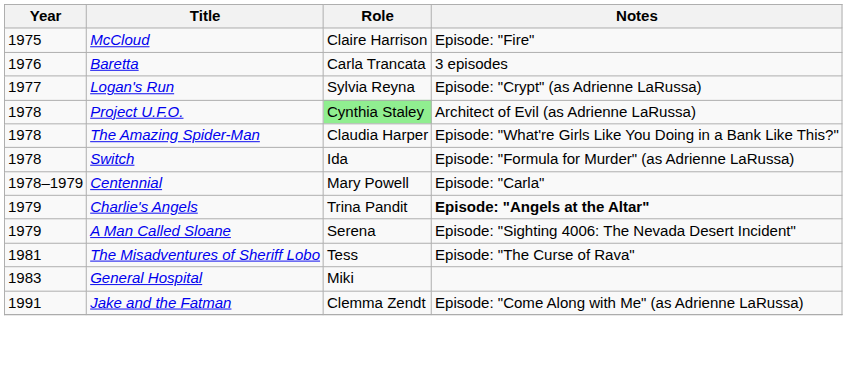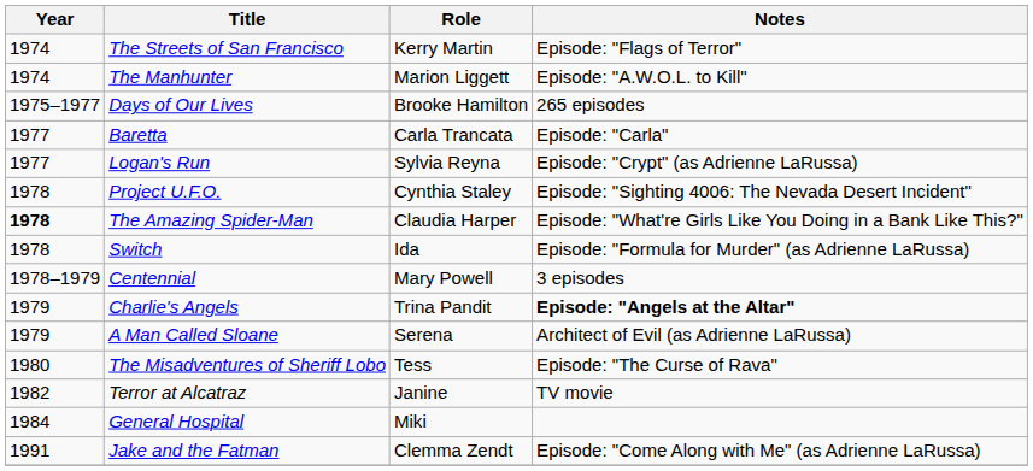+ row: 1974 | The Streets of San Francisco | Kerry Martin | Episode: "Flags of Terror"
+ row: 1974 | The Manhunter | Marion Liggett | Episode: "A.W.O.L. to Kill"
- row: 1975 | McCloud | Claire Harrison | Episode: "Fire"
+ row: 1975–1977 | Days of Our Lives | Brooke Hamilton | 265 episodes
Baretta | Year: 1976 -> 1977
Baretta | Notes: 3 episodes -> Episode: "Carla"
Project U.F.O. | Role: lightgreen background -> no background
Project U.F.O. | Notes: Architect of Evil (as Adrienne LaRussa) -> Episode: "Sighting 4006: The Nevada Desert Incident"
The Amazing Spider-Man | Year: normal -> bold
Centennial | Notes: Episode: "Carla" -> 3 episodes
A Man Called Sloane | Notes: Episode: "Sighting 4006: The Nevada Desert Incident" -> Architect of Evil (as Adrienne LaRussa)
The Misadventures of Sheriff Lobo | Year: 1981 -> 1980
+ row: 1982 | Terror at Alcatraz | Janine | TV movie
General Hospital | Year: 1983 -> 1984
